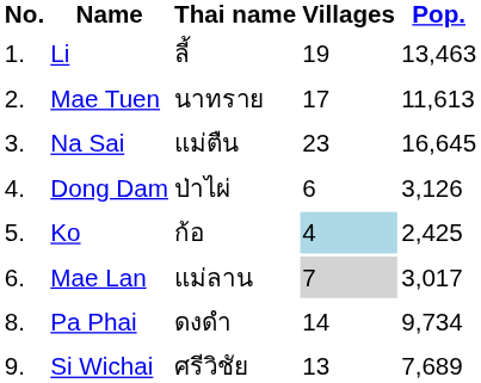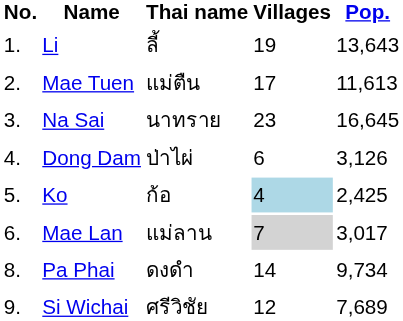Li | Pop.: 13,463 -> 13,643
Mae Tuen | Thai name: นาทราย -> แม่ตืน
Na Sai | Thai name: แม่ตืน -> นาทราย
Si Wichai | Villages: 13 -> 12
